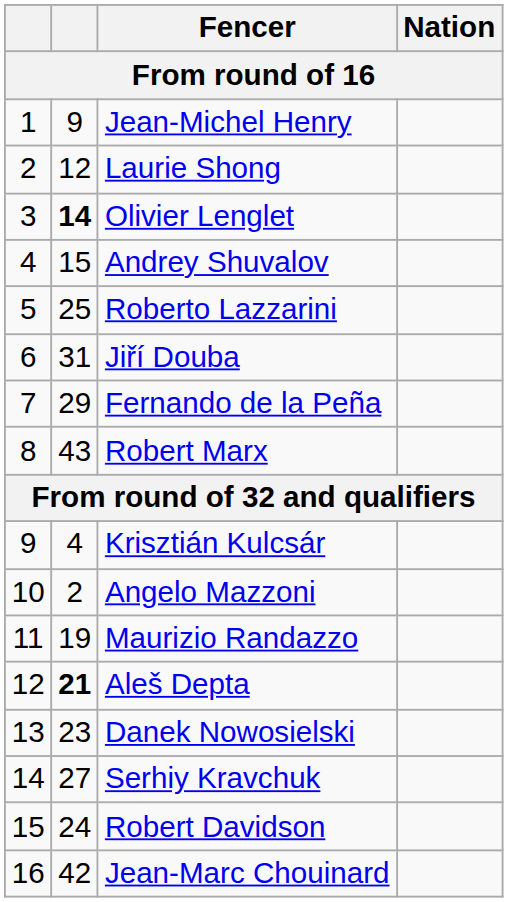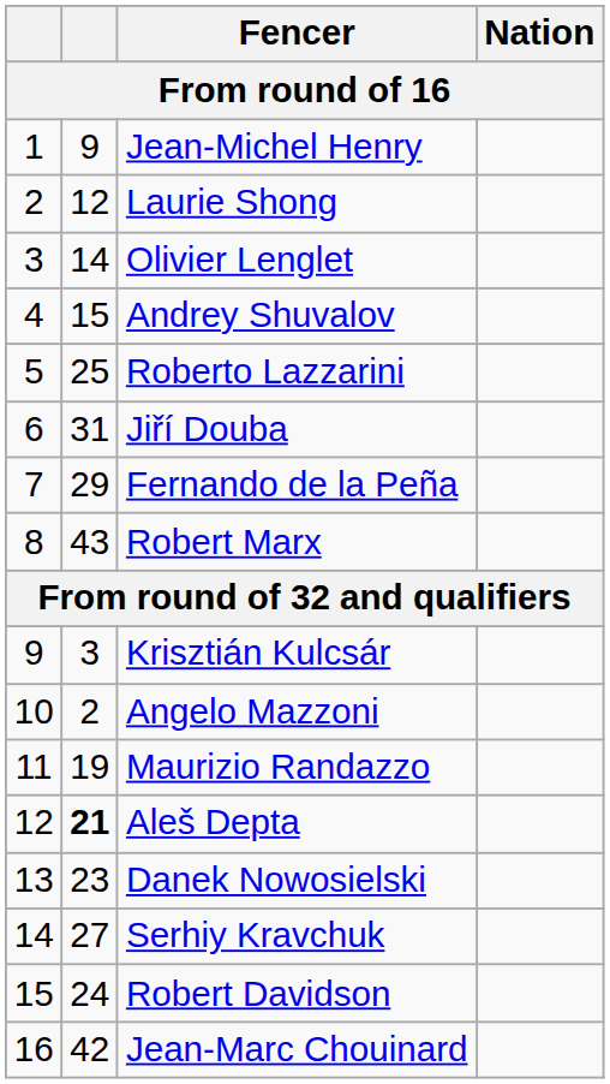Olivier Lenglet | column 2: bold -> normal
Krisztián Kulcsár | column 2: 4 -> 3
